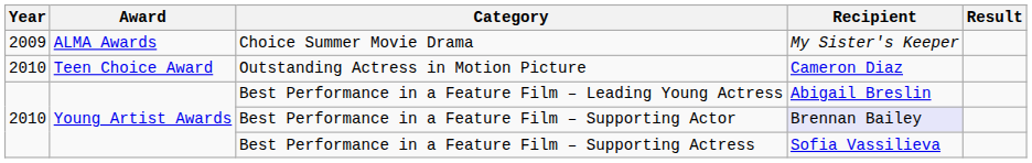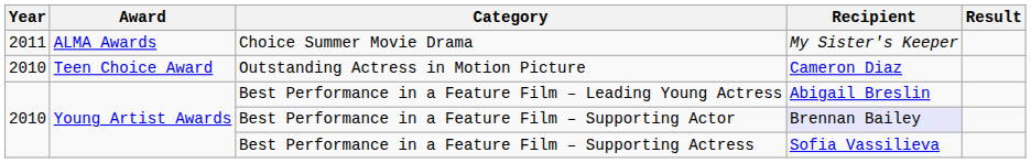Choice Summer Movie Drama | Year: 2009 -> 2011
